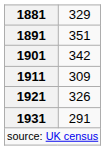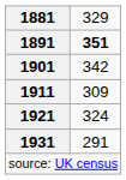1891 | column 2: normal -> bold
1921 | column 2: 326 -> 324
